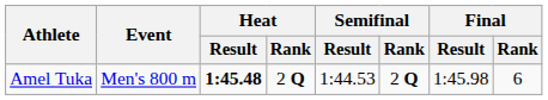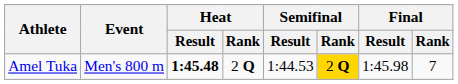Amel Tuka | Semifinal / Rank: no background -> gold background
Amel Tuka | Final / Rank: 6 -> 7
